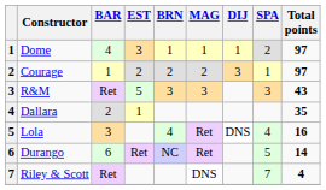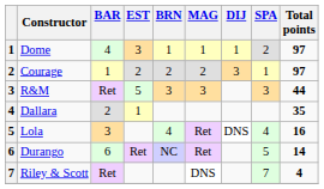R&M | Total points: 43 -> 44
